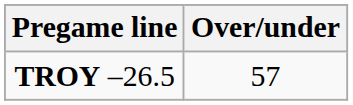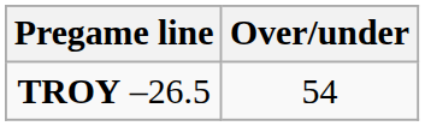TROY –26.5 | Over/under: 57 -> 54
